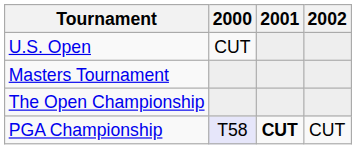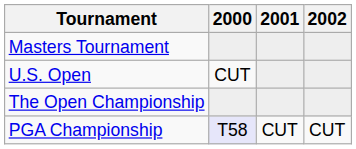rows swapped: Masters Tournament <-> U.S. Open
PGA Championship | 2001: bold -> normal
